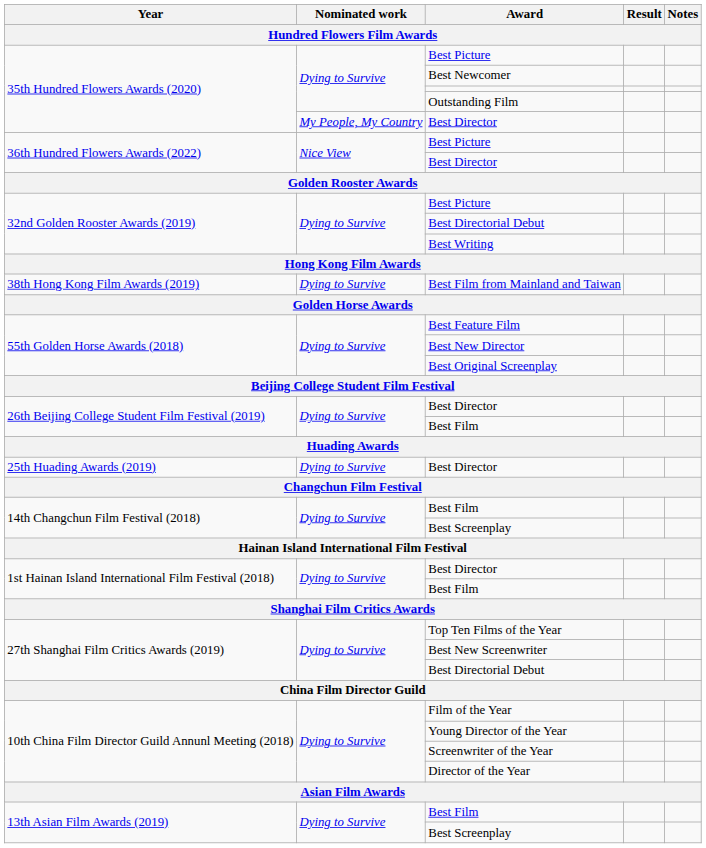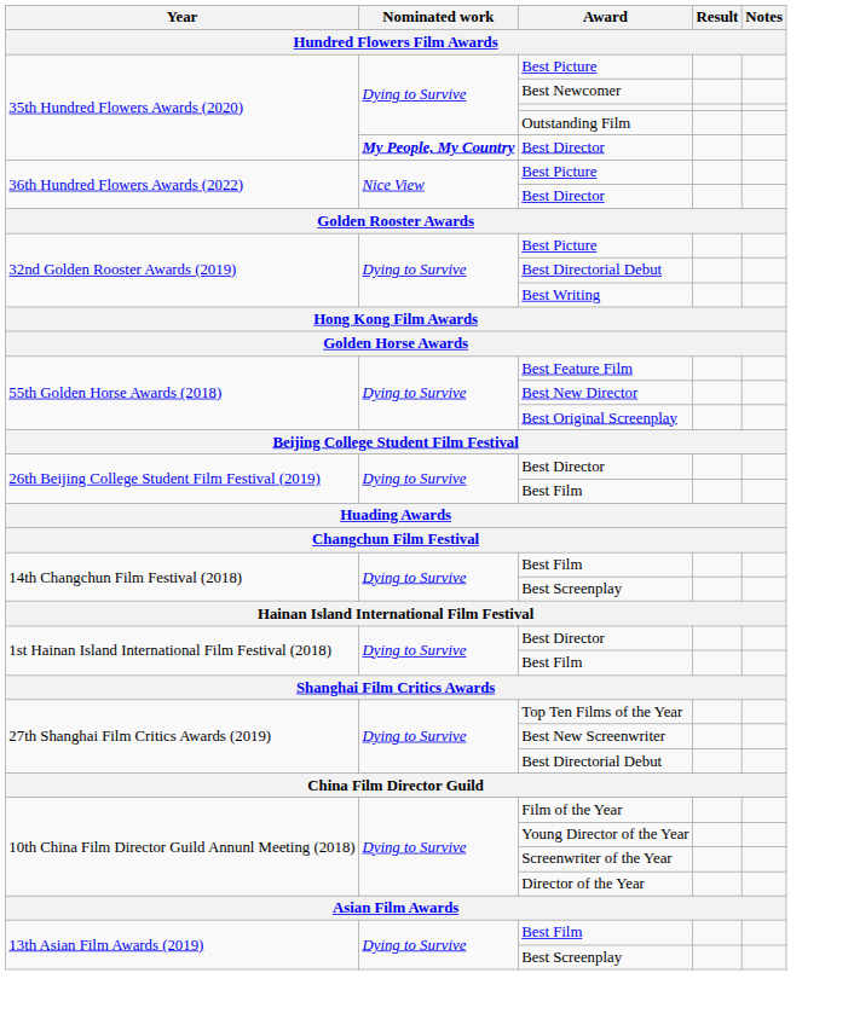35th Hundred Flowers Awards (2020) / Best Director | Nominated work: normal -> bold
- row: 38th Hong Kong Film Awards (2019) | Dying to Survive | Best Film from Mainland and Taiwan
- row: 25th Huading Awards (2019) | Dying to Survive | Best Director
